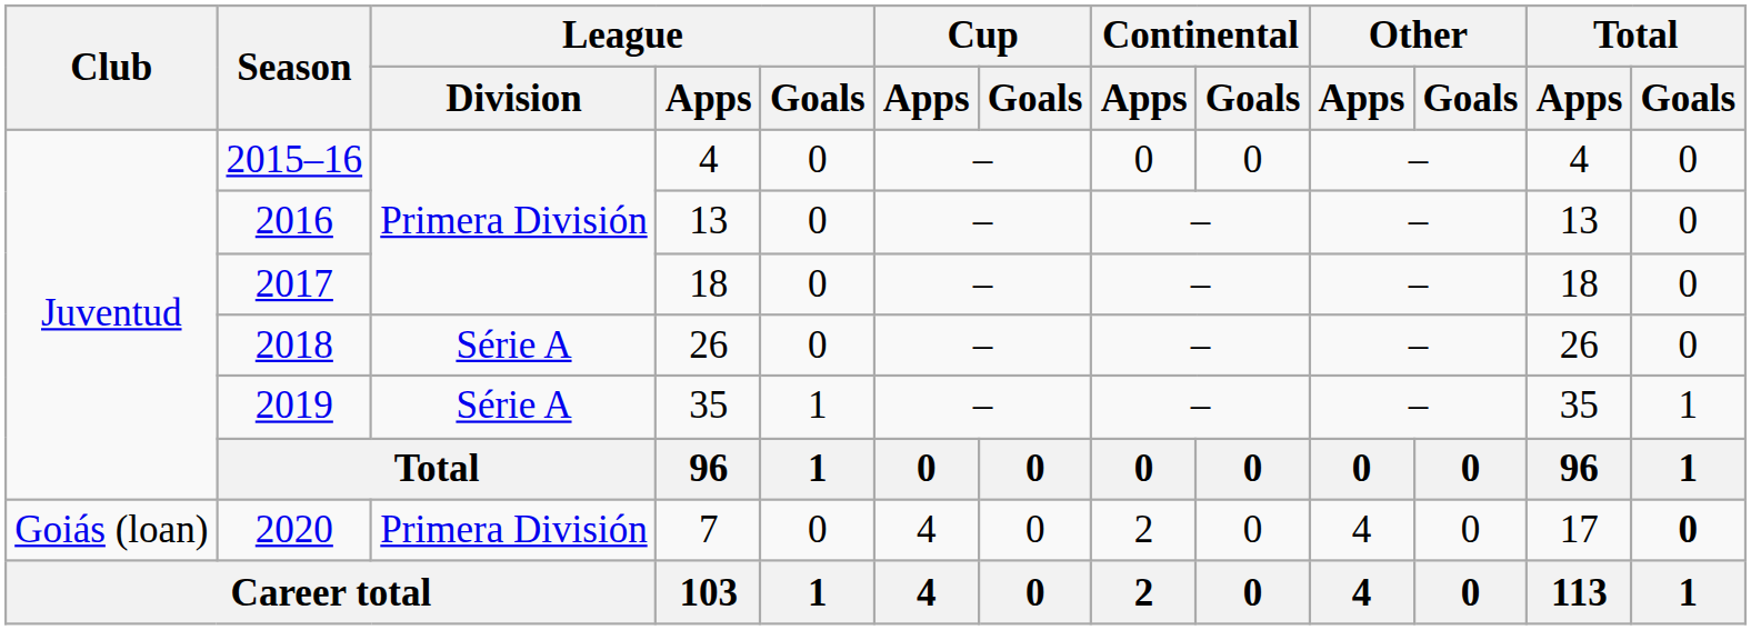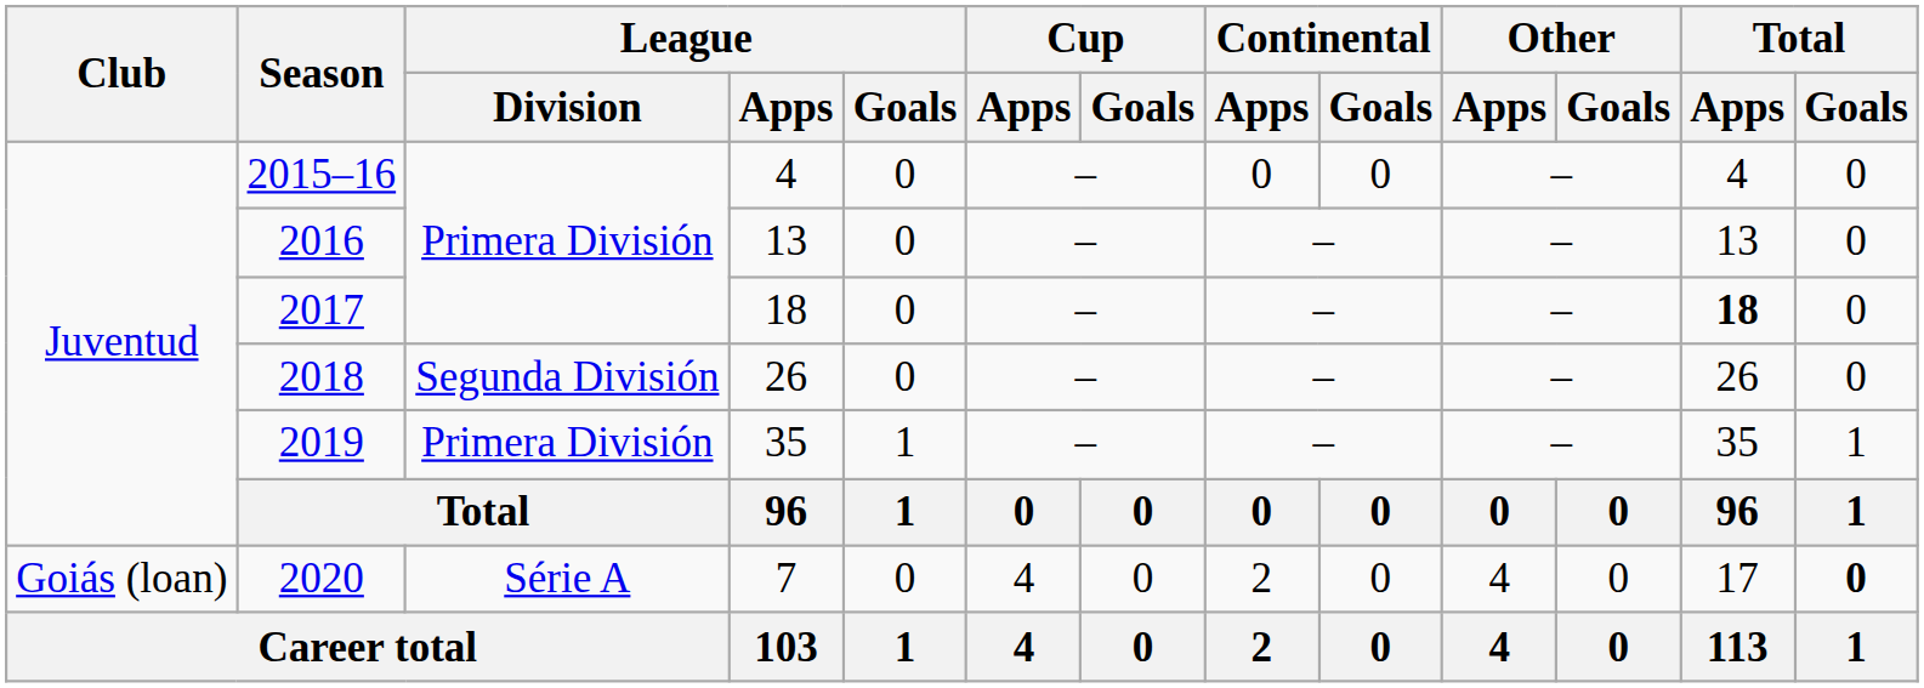2017 | Total / Apps: normal -> bold
2018 | League / Division: Série A -> Segunda División
2019 | League / Division: Série A -> Primera División
2020 | League / Division: Primera División -> Série A
